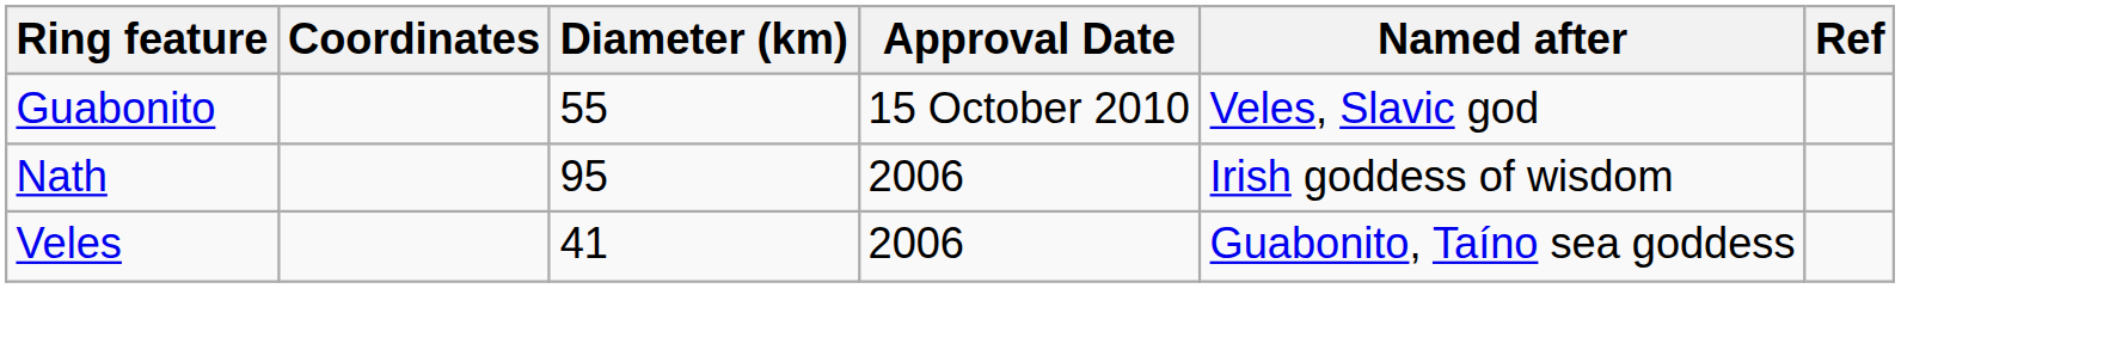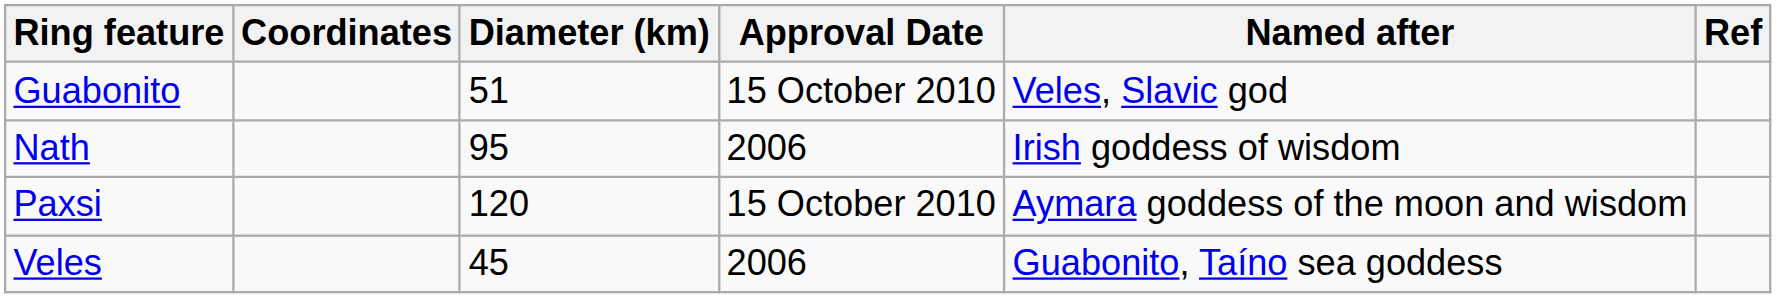Guabonito | Diameter (km): 55 -> 51
+ row: Paxsi | 120 | 15 October 2010 | Aymara goddess of the moon and wisdom
Veles | Diameter (km): 41 -> 45
